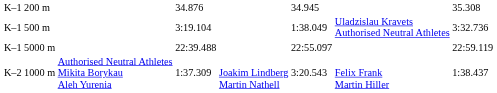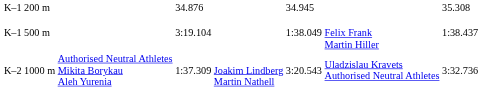K–1 500 m | column 6: Uladzislau Kravets Authorised Neutral Athletes -> Felix Frank Martin Hiller
K–1 500 m | column 7: 3:32.736 -> 1:38.437
- row: K–1 5000 m | 22:39.488 | 22:55.097 | 22:59.119
K–2 1000 m | column 6: Felix Frank Martin Hiller -> Uladzislau Kravets Authorised Neutral Athletes
K–2 1000 m | column 7: 1:38.437 -> 3:32.736
